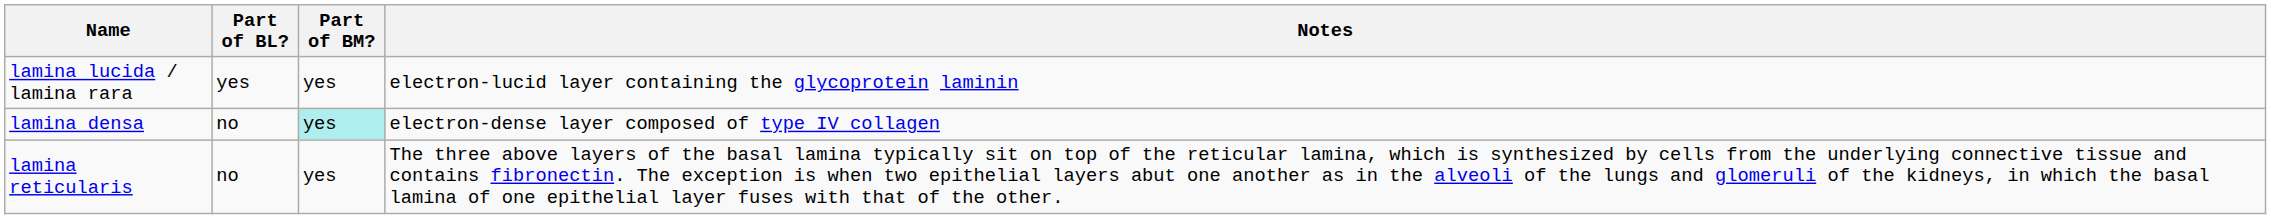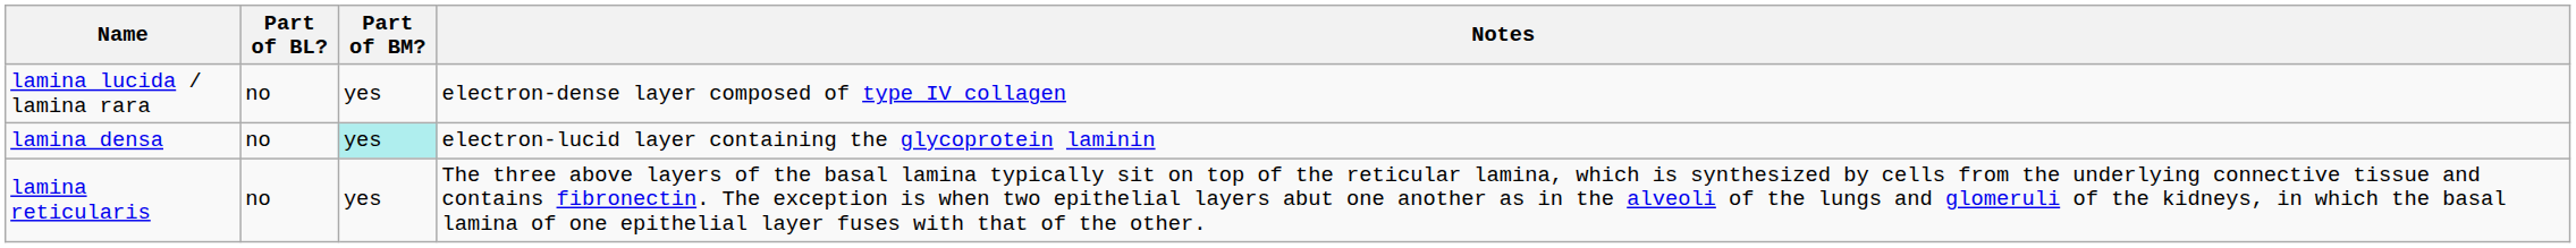lamina lucida / lamina rara | Part of BL?: yes -> no
lamina lucida / lamina rara | Notes: electron-lucid layer containing the glycoprotein laminin -> electron-dense layer composed of type IV collagen
lamina densa | Notes: electron-dense layer composed of type IV collagen -> electron-lucid layer containing the glycoprotein laminin
